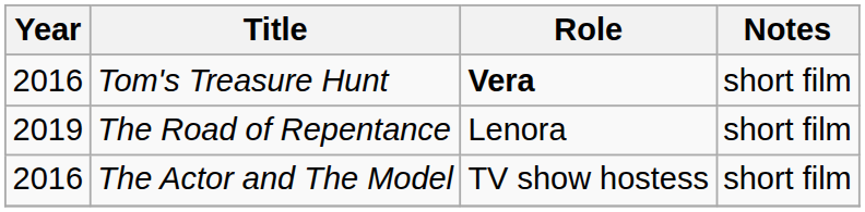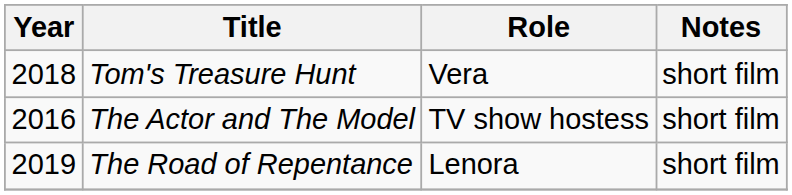Tom's Treasure Hunt | Year: 2016 -> 2018
Tom's Treasure Hunt | Role: bold -> normal
rows swapped: The Actor and The Model <-> The Road of Repentance
